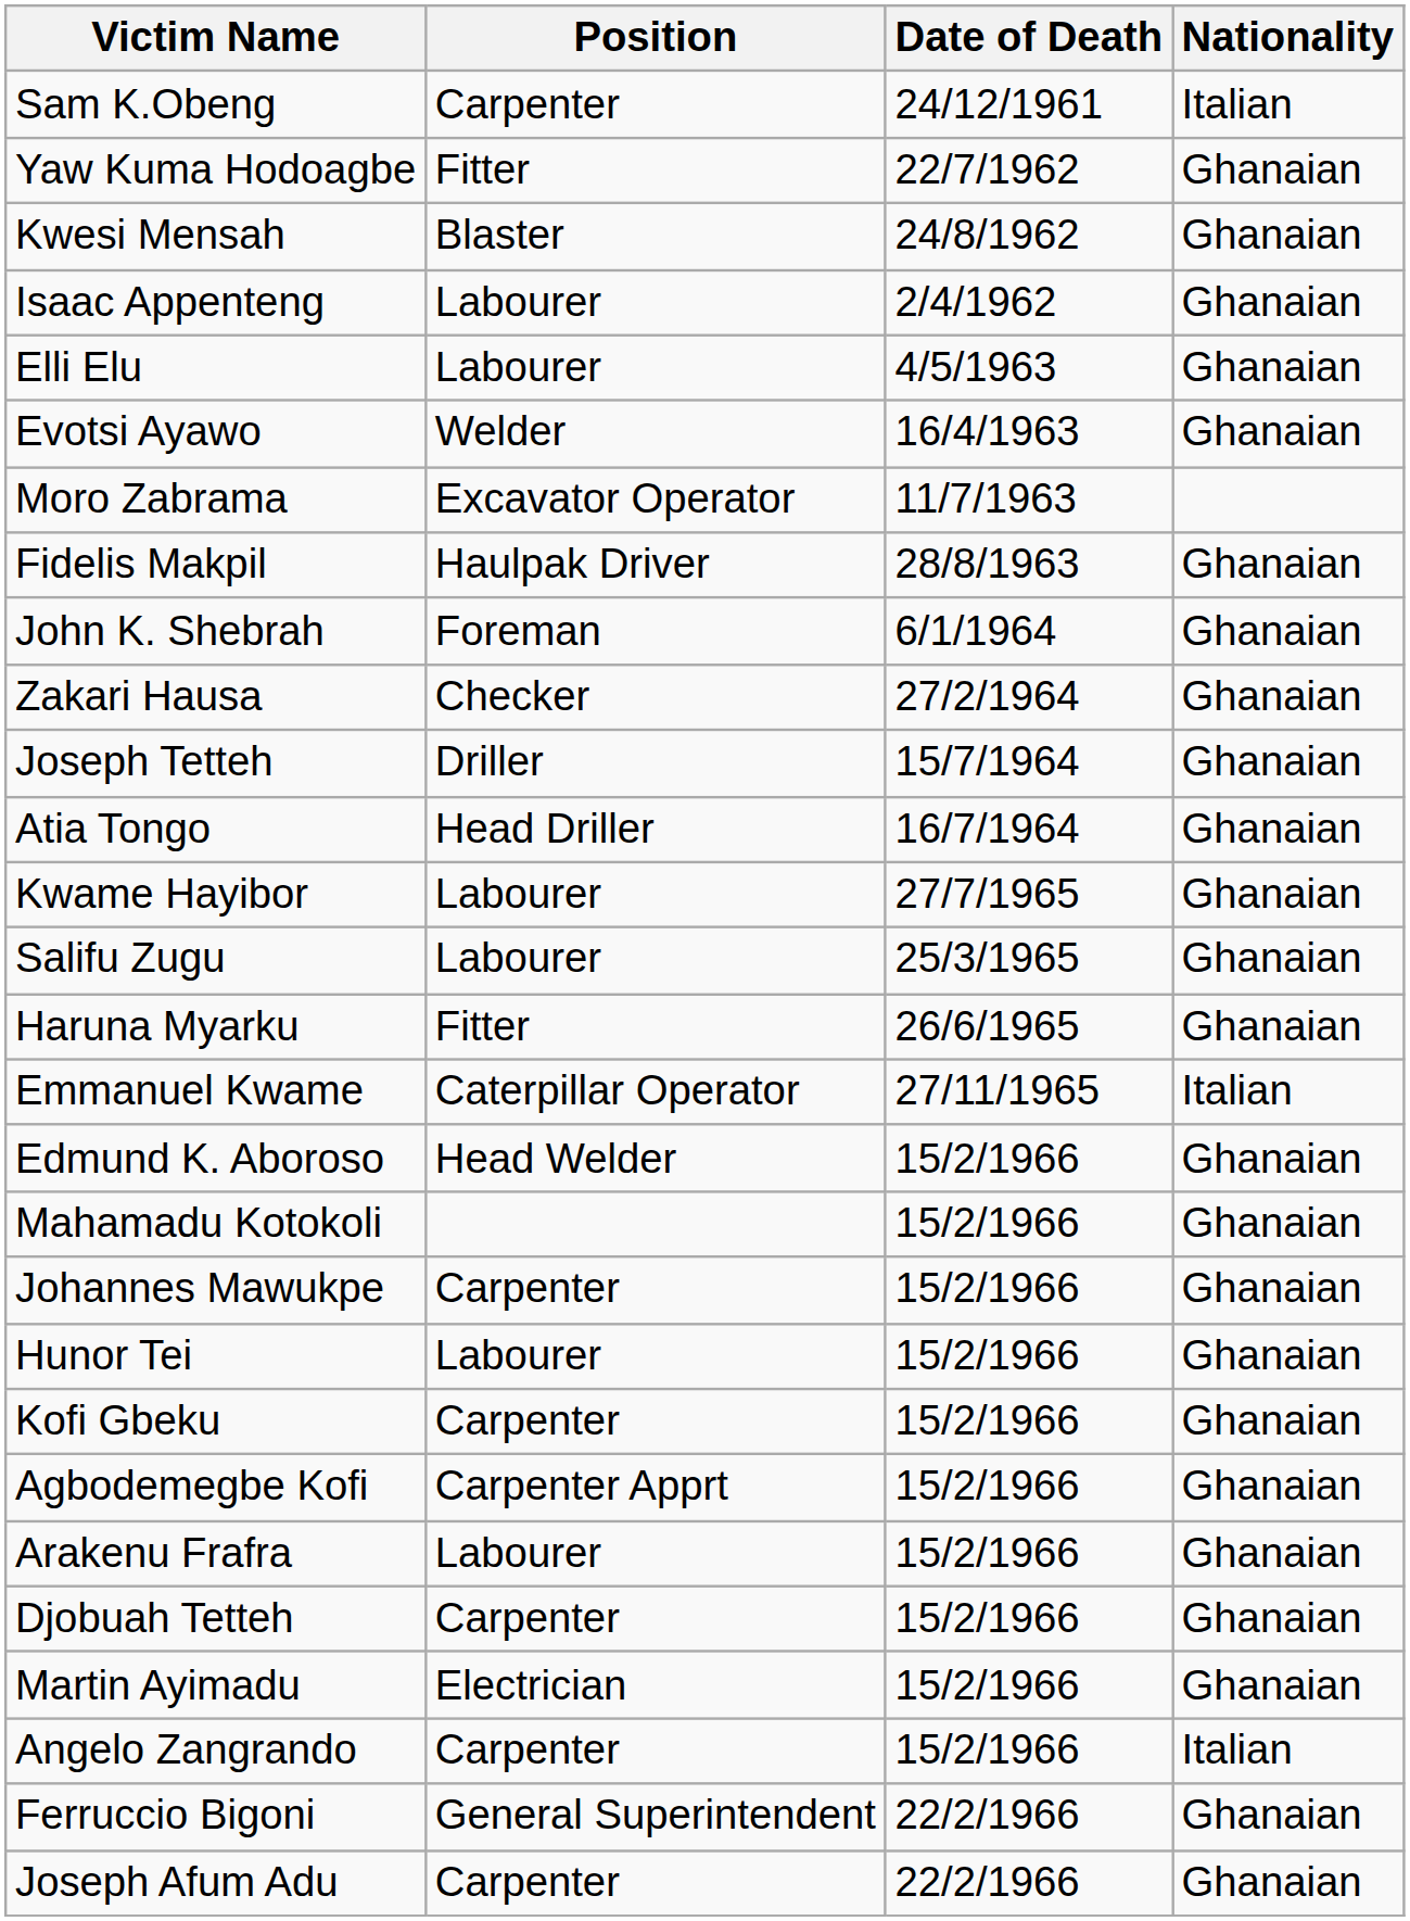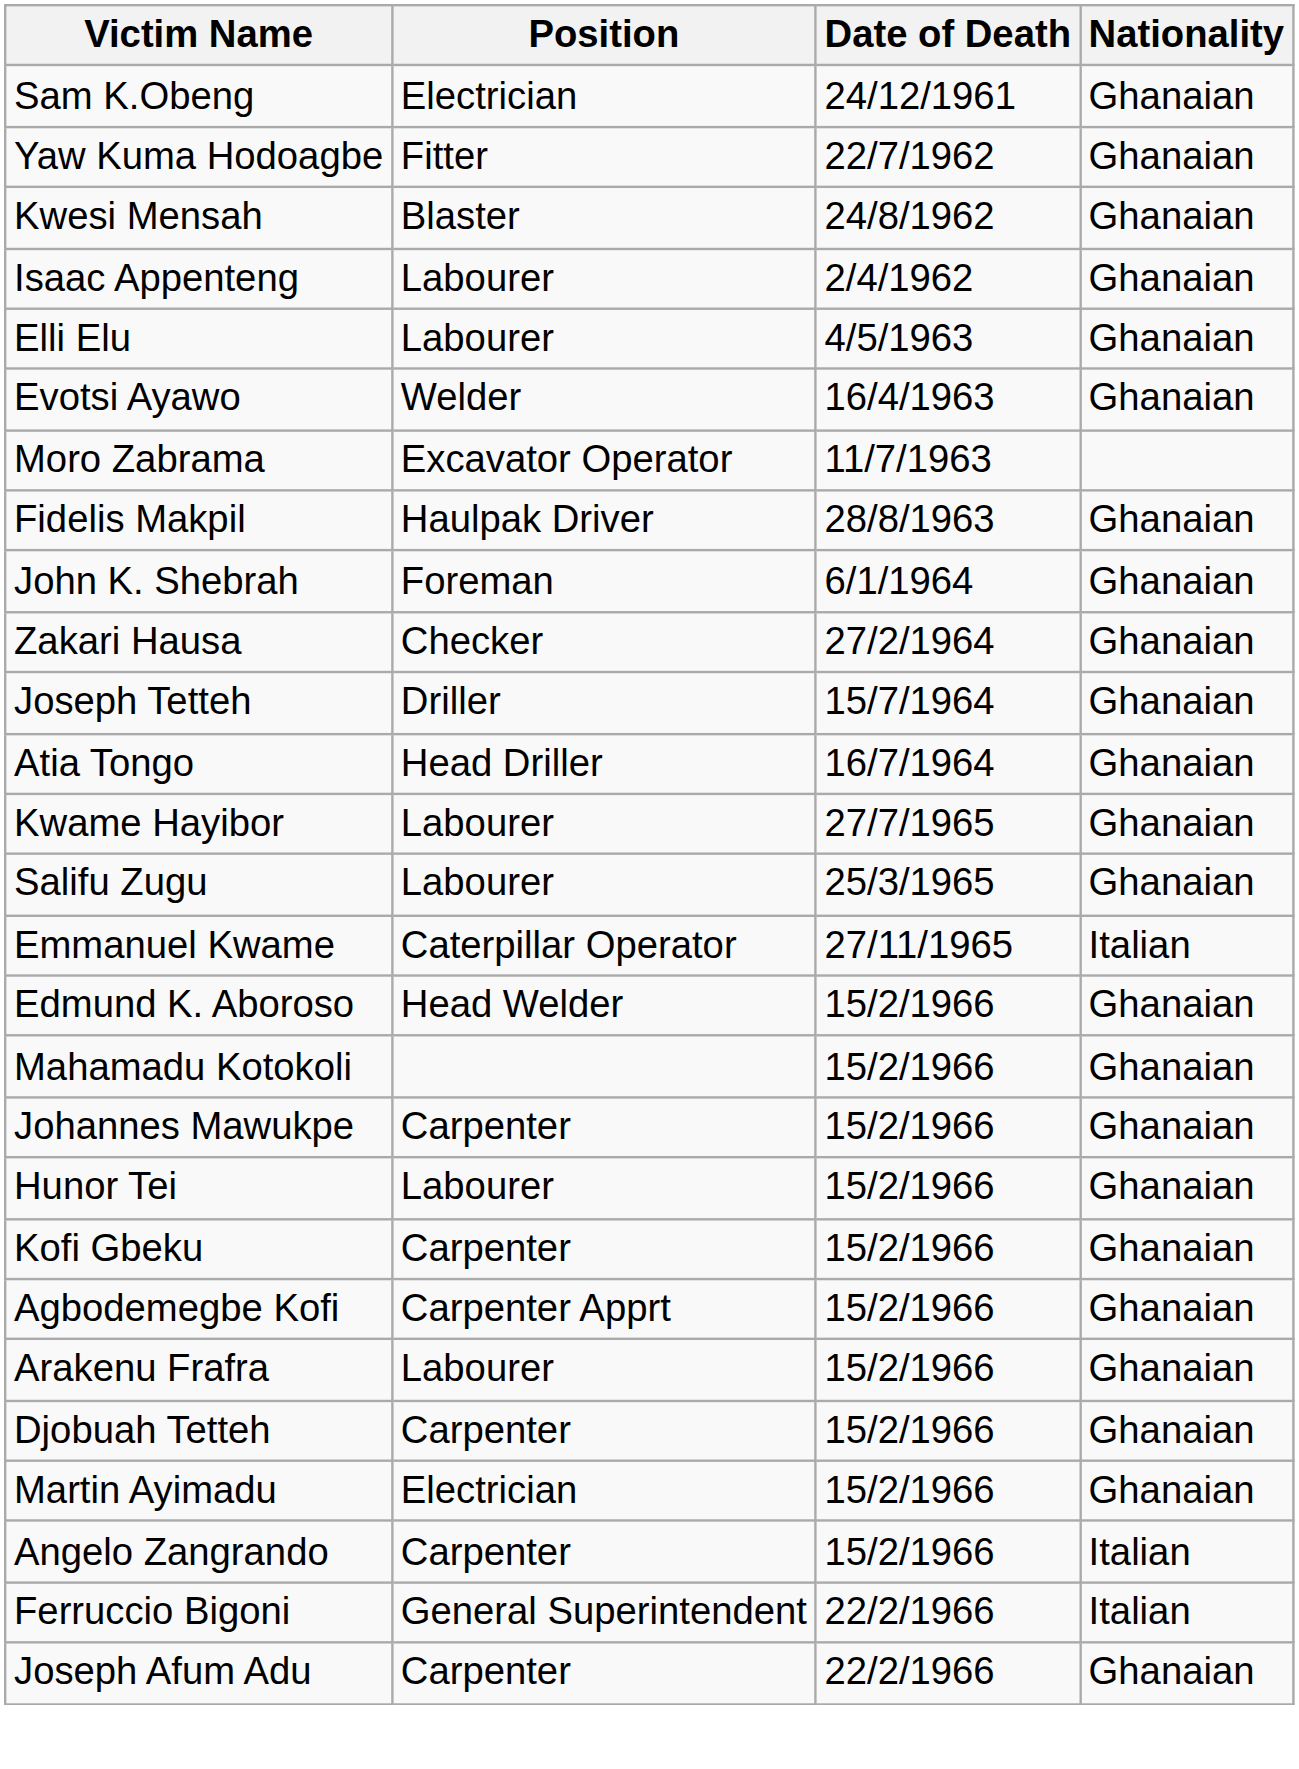Sam K.Obeng | Position: Carpenter -> Electrician
Sam K.Obeng | Nationality: Italian -> Ghanaian
- row: Haruna Myarku | Fitter | 26/6/1965 | Ghanaian
Ferruccio Bigoni | Nationality: Ghanaian -> Italian
